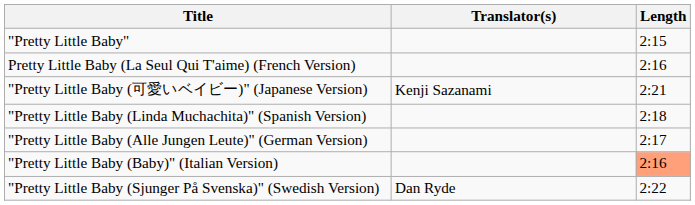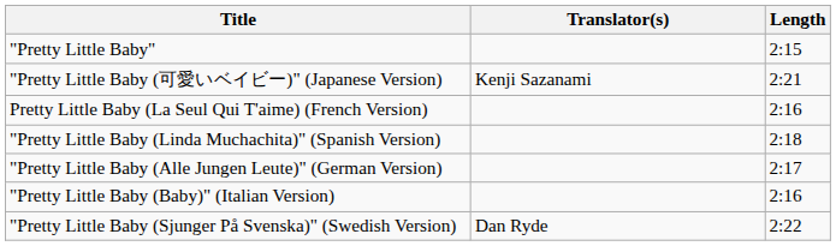rows swapped: Pretty Little Baby (La Seul Qui T'aime) (French Version) <-> "Pretty Little Baby (可愛いベイビー)" (Japanese Version)
"Pretty Little Baby (Baby)" (Italian Version) | Length: lightsalmon background -> no background
